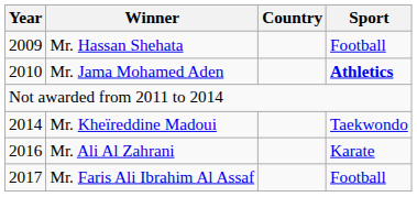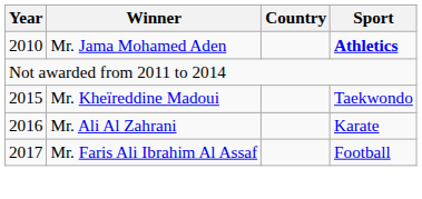- row: 2009 | Mr. Hassan Shehata | Football
Mr. Kheïreddine Madoui | Year: 2014 -> 2015
